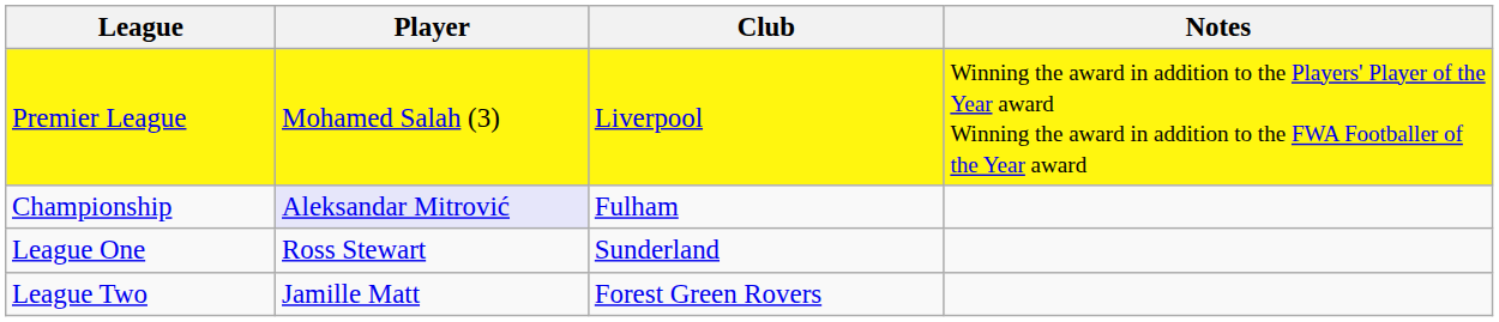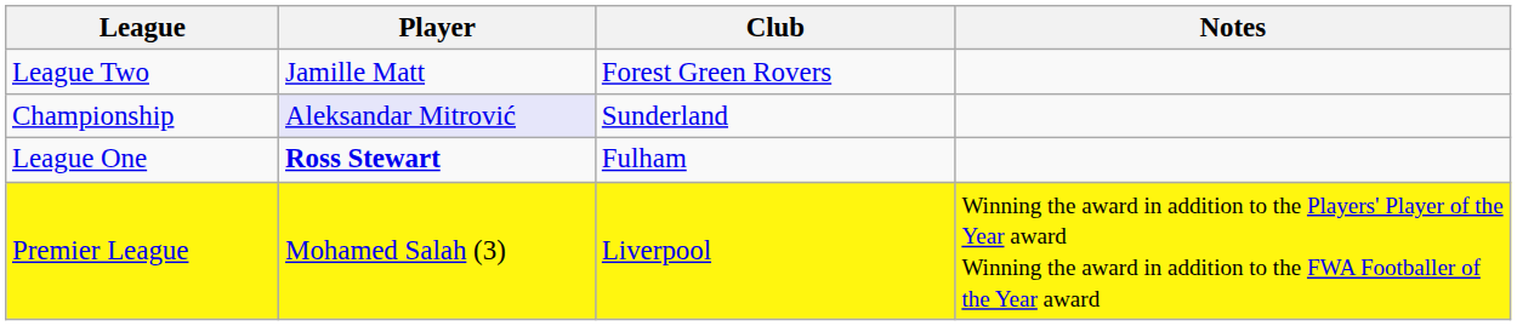rows swapped: Premier League <-> League Two
Championship | Club: Fulham -> Sunderland
League One | Player: normal -> bold
League One | Club: Sunderland -> Fulham
